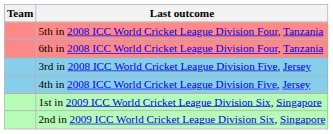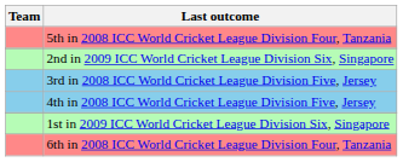rows swapped: 6th in 2008 ICC World Cricket League Division Four, Tanzania <-> 2nd in 2009 ICC World Cricket League Division Six, Singapore
